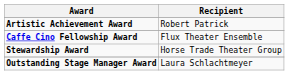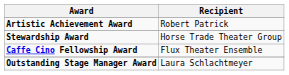rows swapped: Stewardship Award <-> Caffe Cino Fellowship Award
